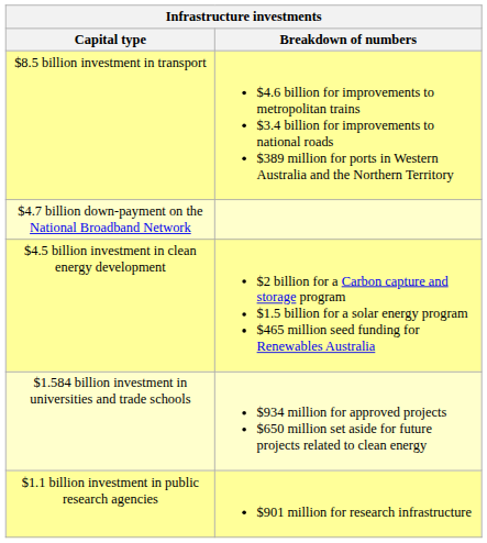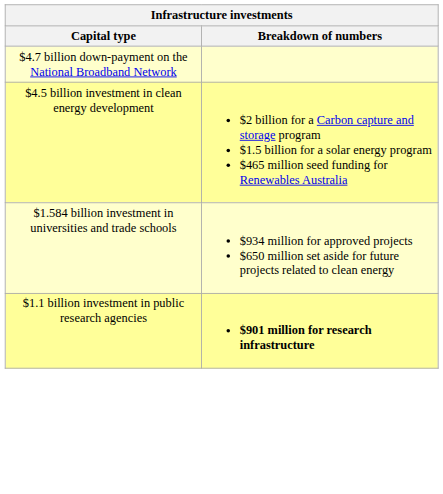- row: $8.5 billion investment in transport | $4.6 billion for improvements to metropolitan trains $3.4 billion for improvements to national roads $389 million for ports in Western Australia and the Northern Territory
$1.1 billion investment in public research agencies | Breakdown of numbers: normal -> bold
